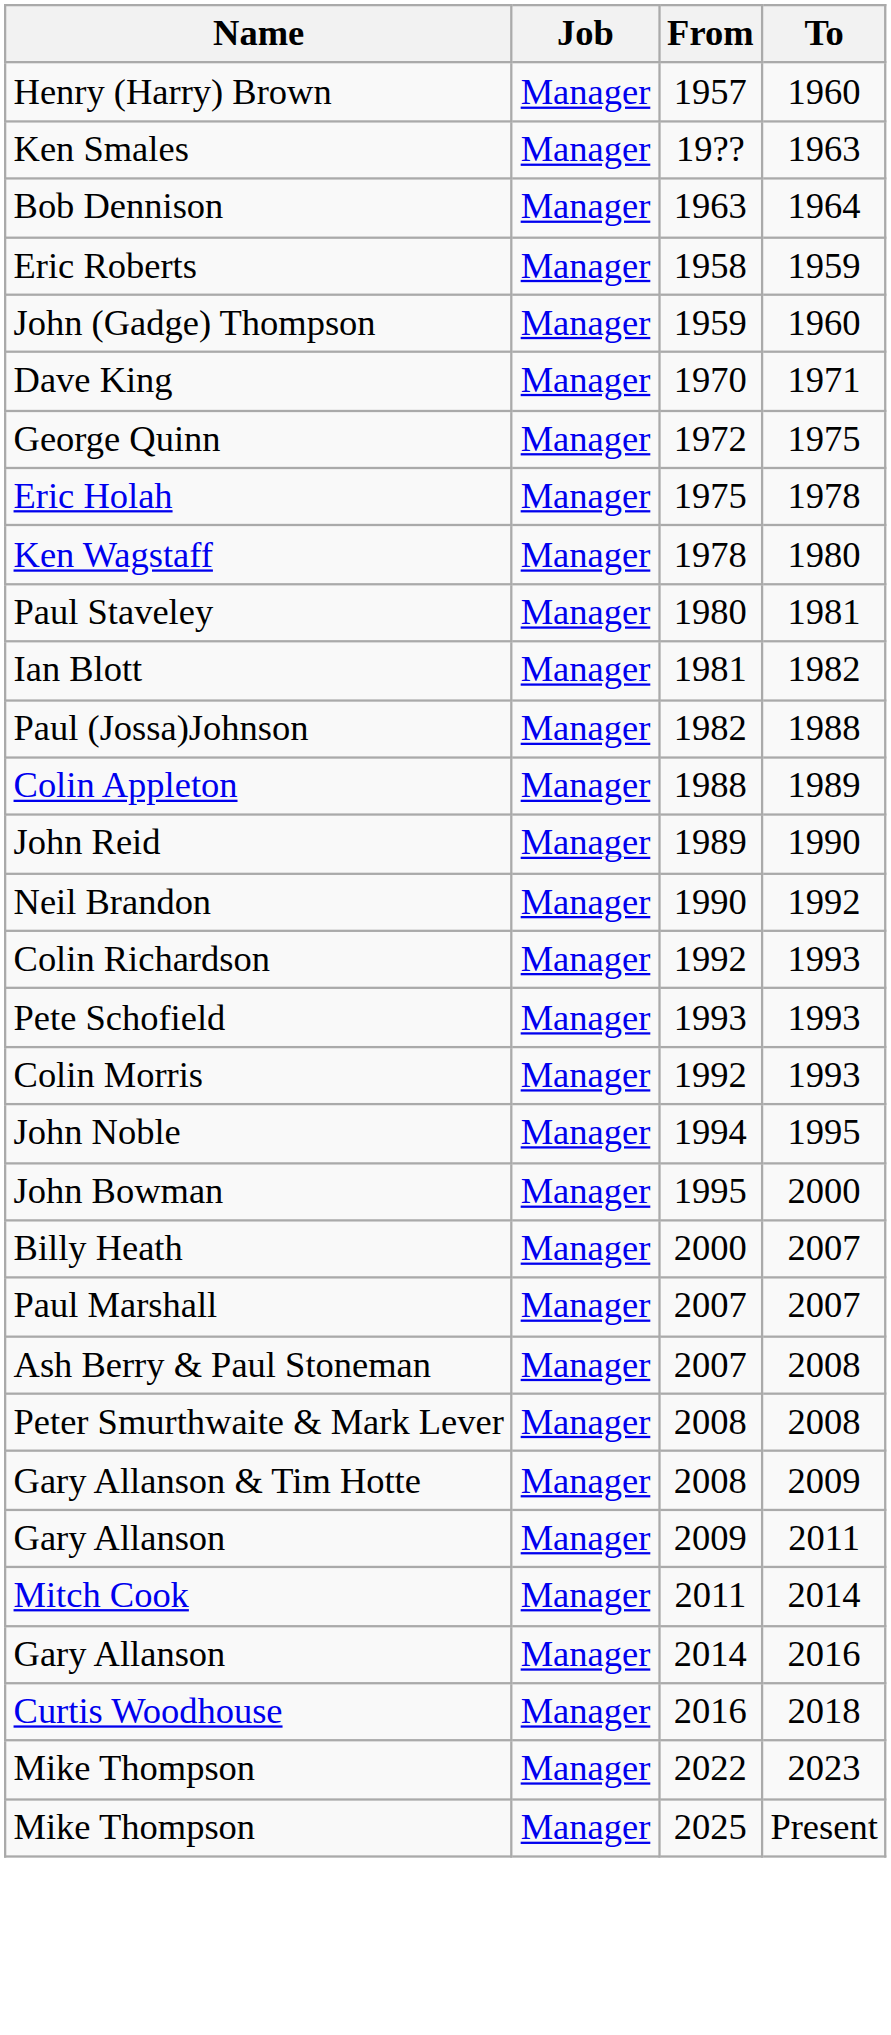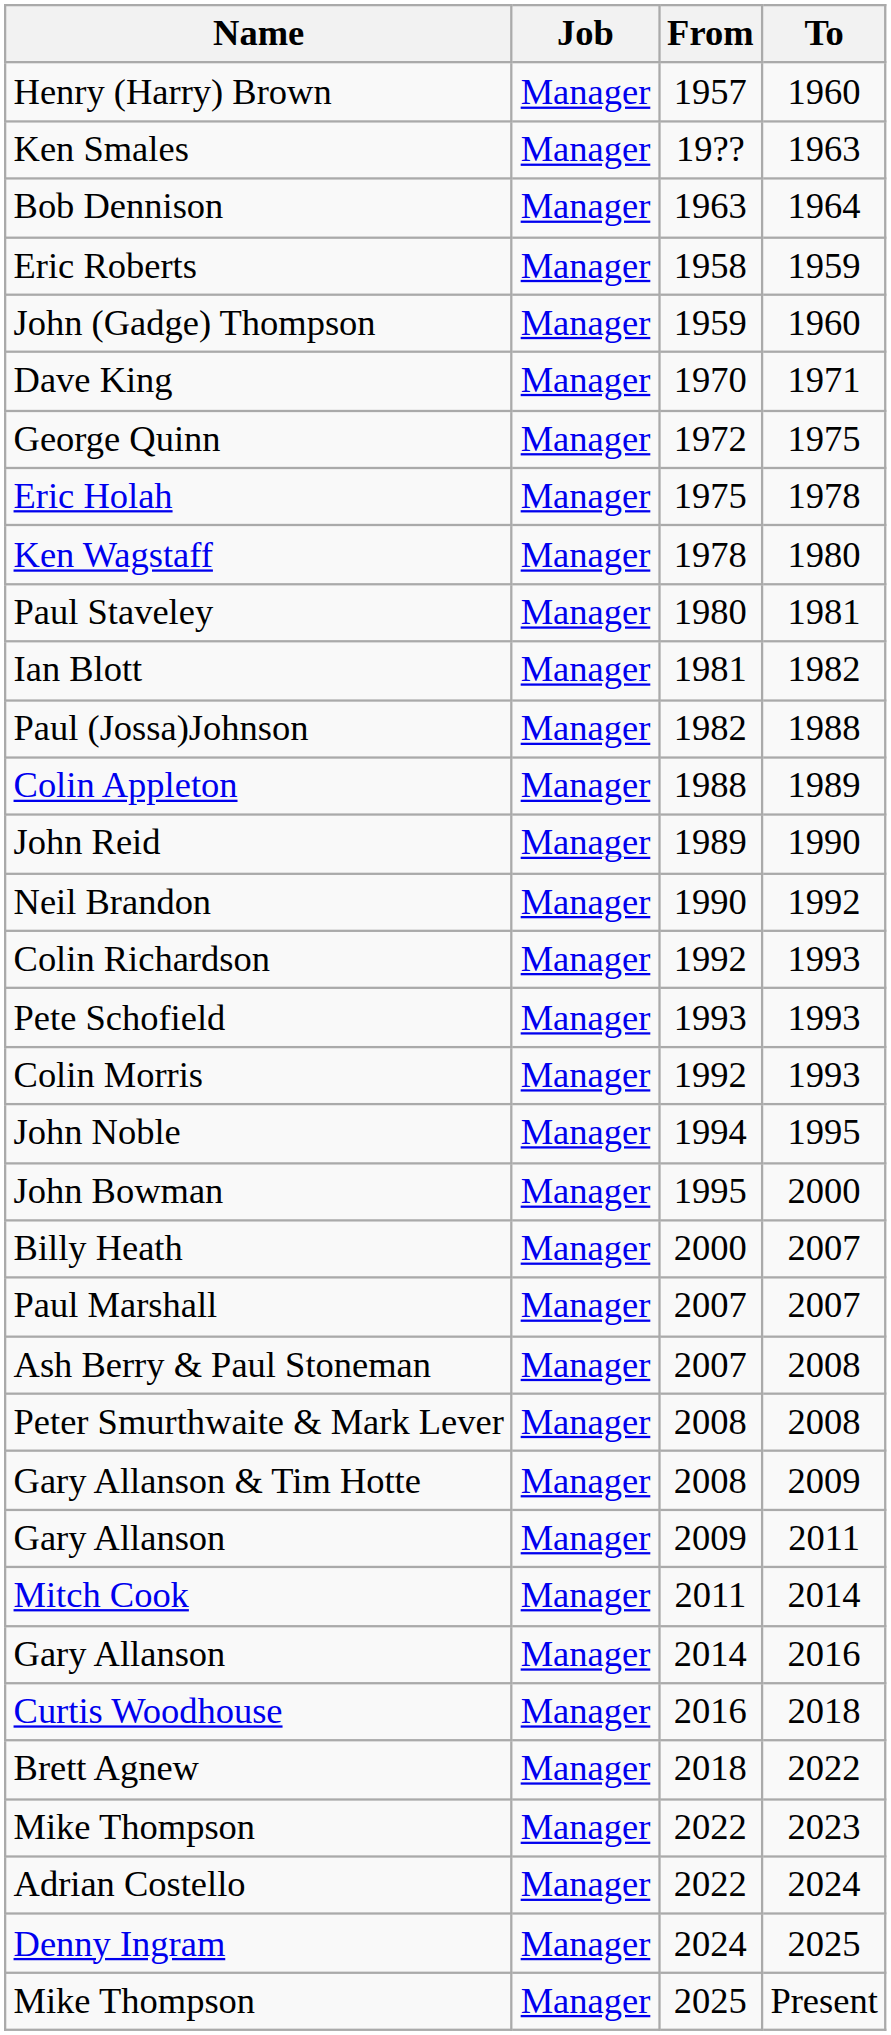+ row: Brett Agnew | Manager | 2018 | 2022
+ row: Adrian Costello | Manager | 2022 | 2024
+ row: Denny Ingram | Manager | 2024 | 2025
